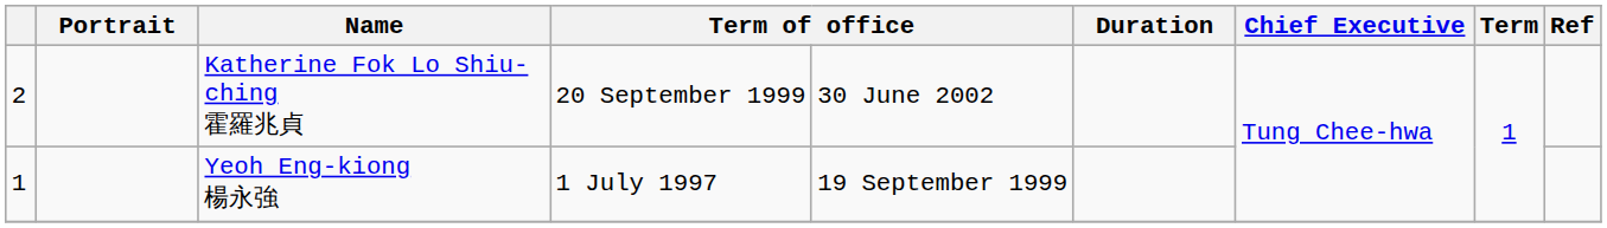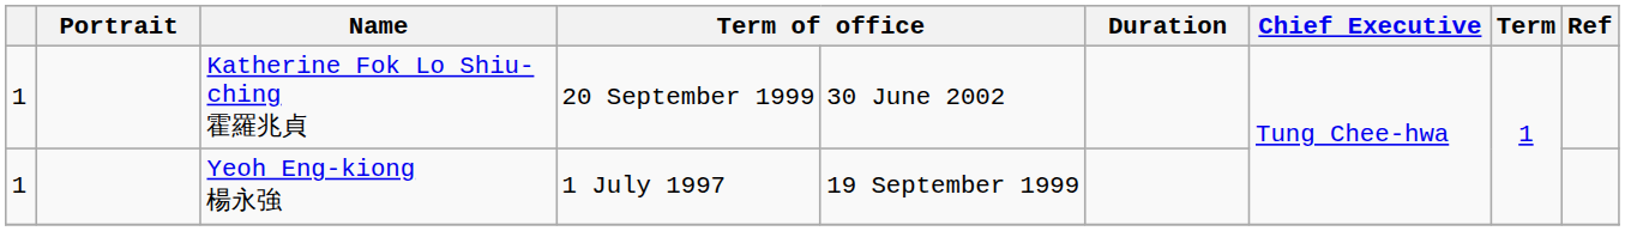Katherine Fok Lo Shiu-ching 霍羅兆貞 | column 1: 2 -> 1
